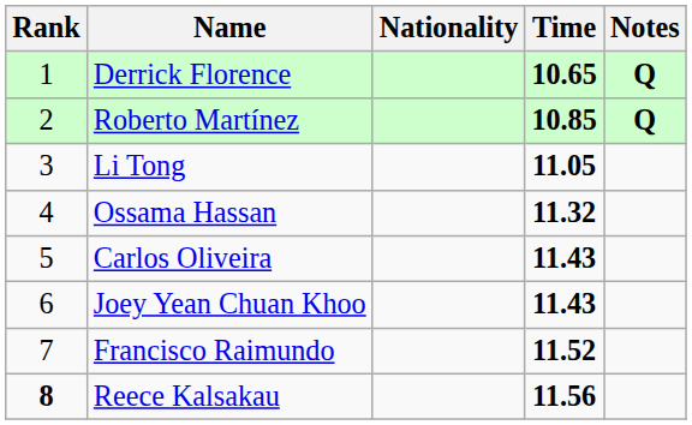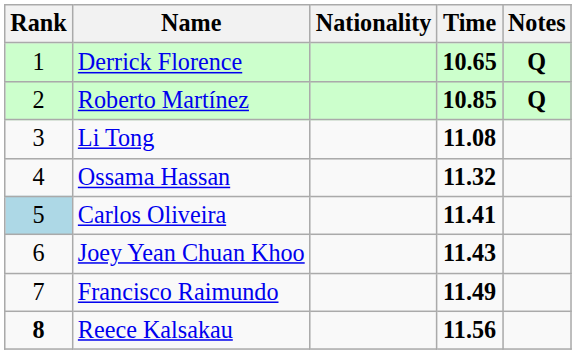Li Tong | Time: 11.05 -> 11.08
Carlos Oliveira | Rank: no background -> lightblue background
Carlos Oliveira | Time: 11.43 -> 11.41
Francisco Raimundo | Time: 11.52 -> 11.49
